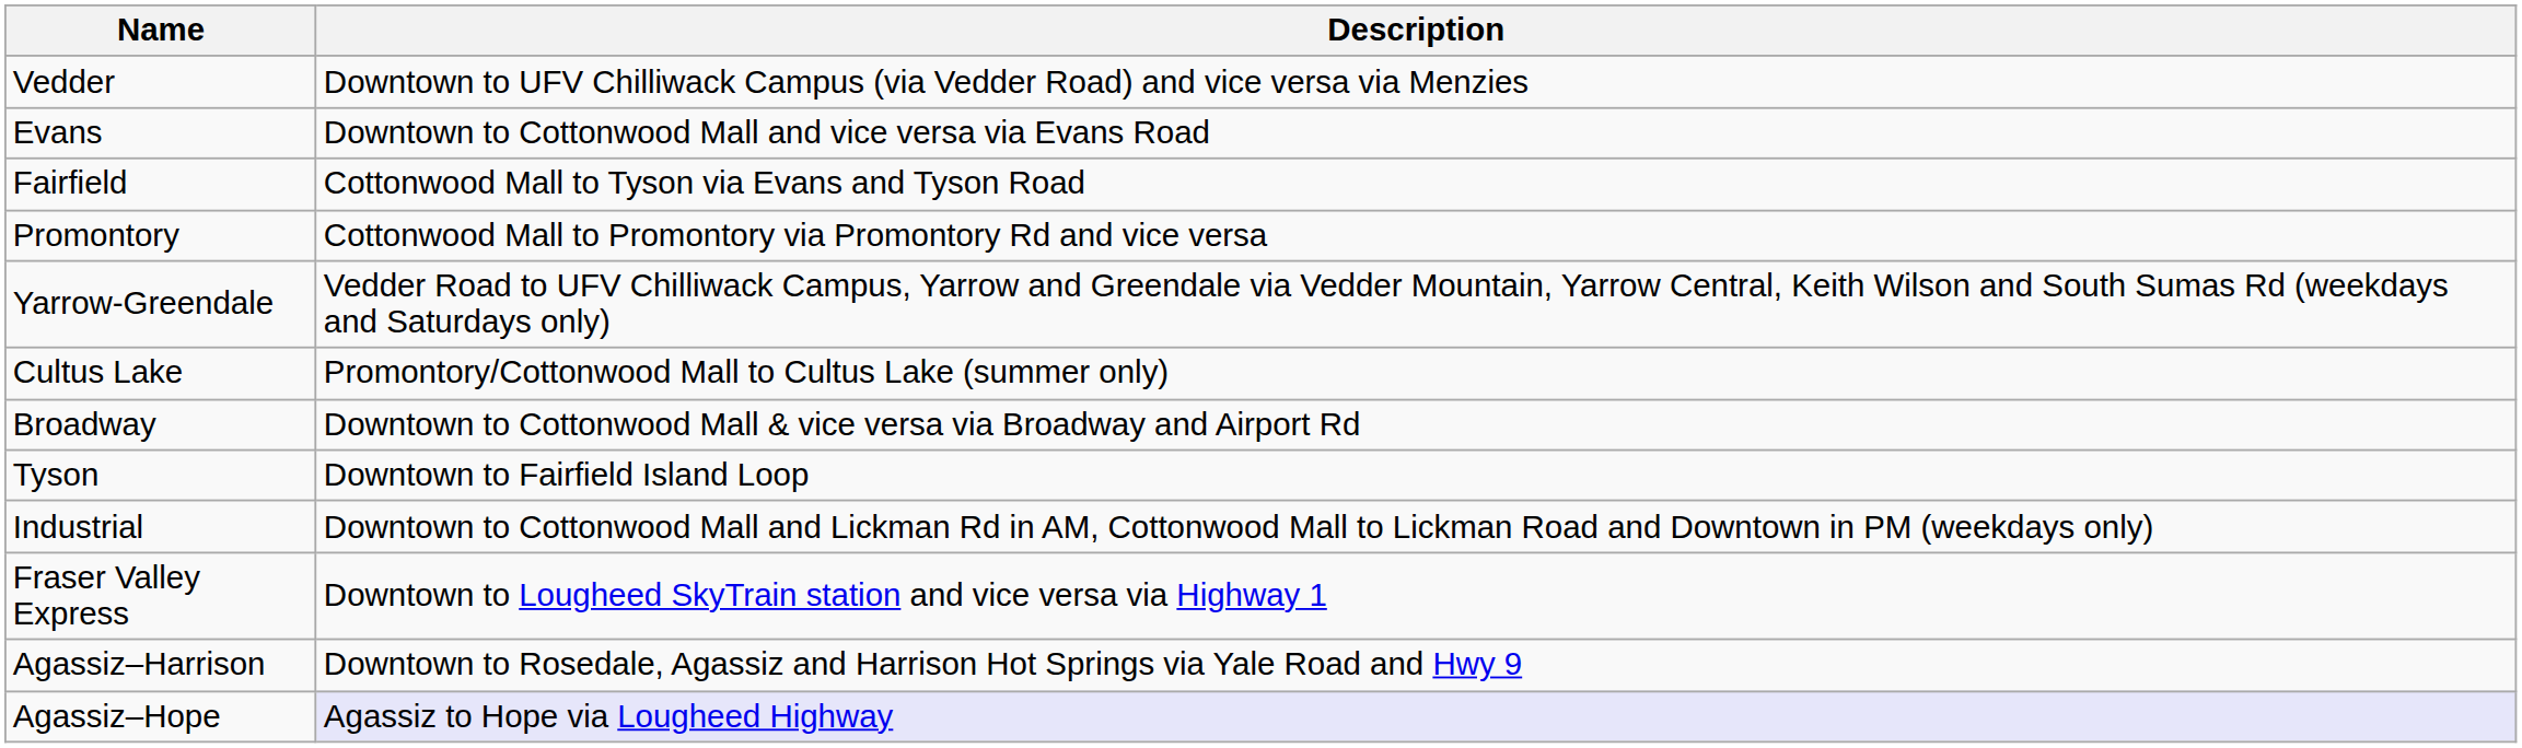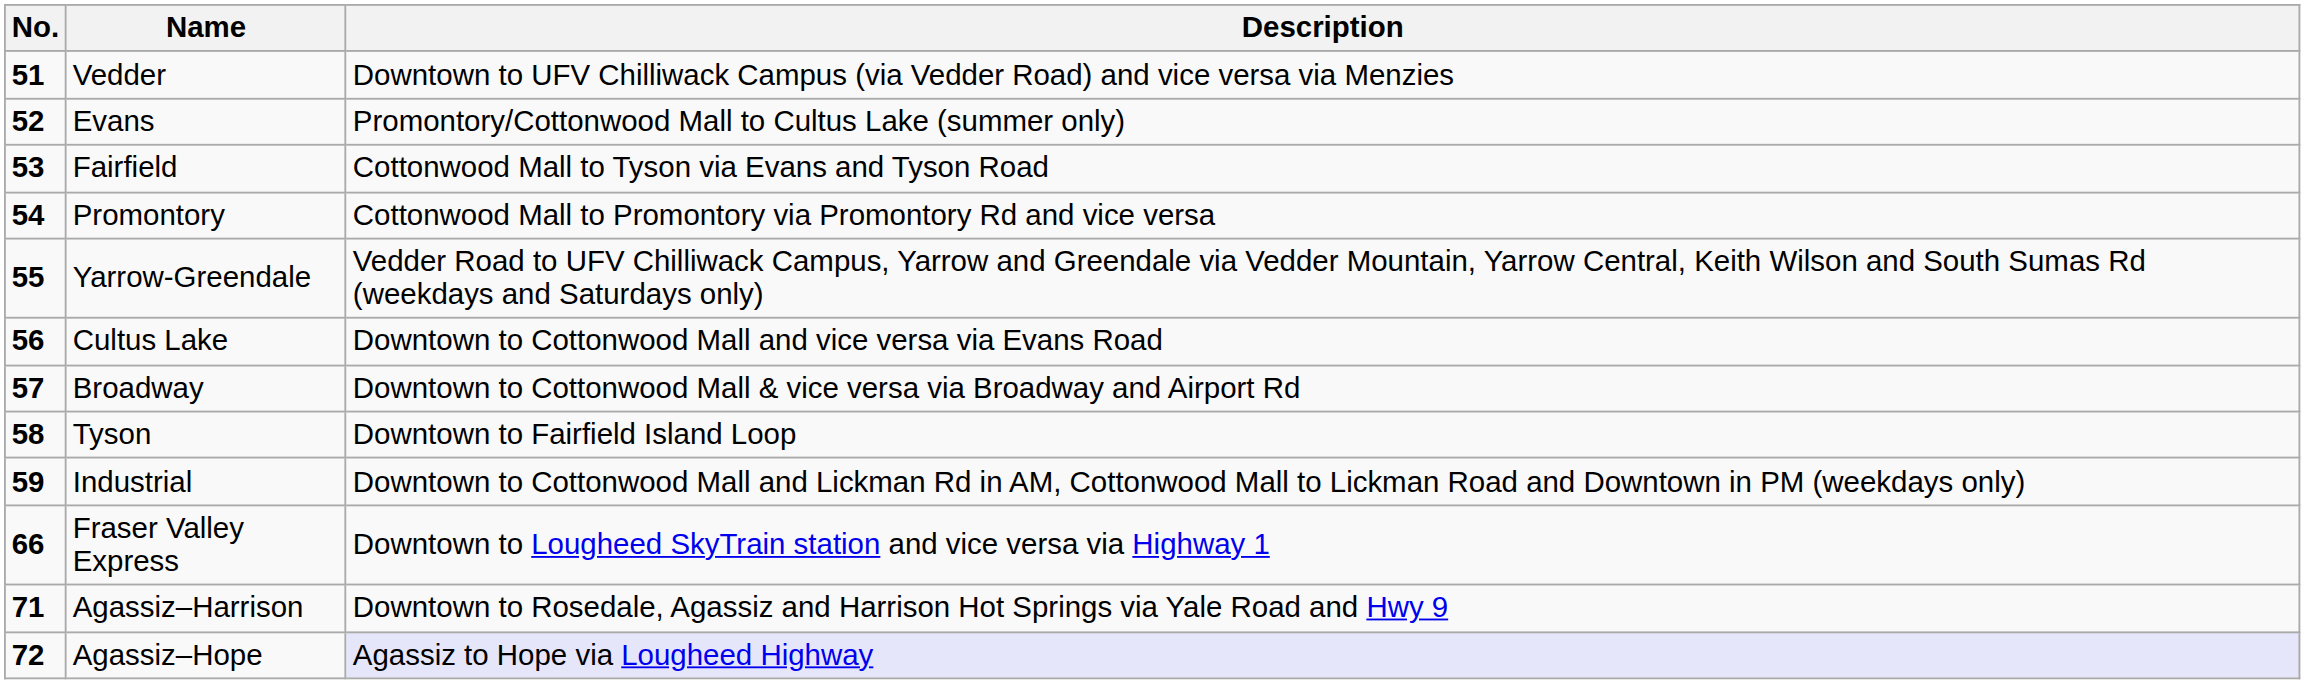+ column: No. | 51 | 52 | 53 | 54 | 55 | 56 | 57 | 58 | 59 | 66 | 71 | 72
Evans | Description: Downtown to Cottonwood Mall and vice versa via Evans Road -> Promontory/Cottonwood Mall to Cultus Lake (summer only)
Cultus Lake | Description: Promontory/Cottonwood Mall to Cultus Lake (summer only) -> Downtown to Cottonwood Mall and vice versa via Evans Road
